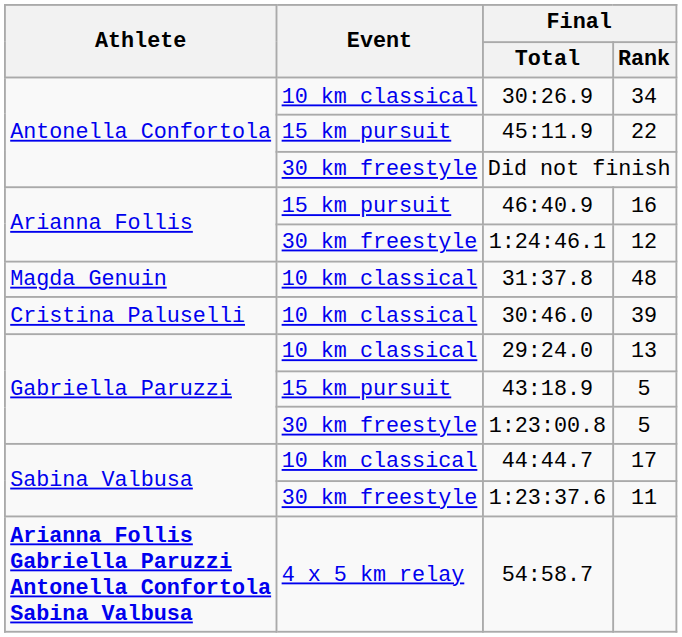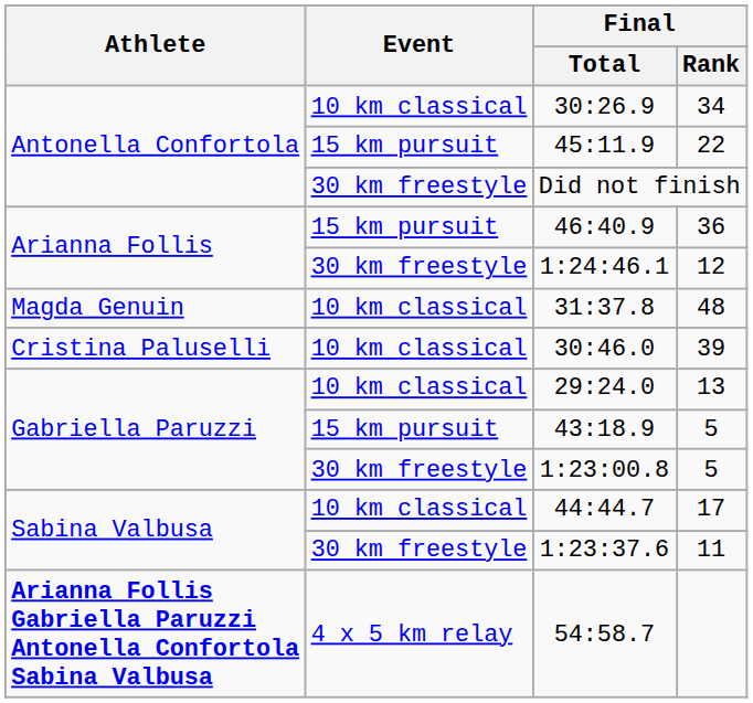46:40.9 | Final / Rank: 16 -> 36
